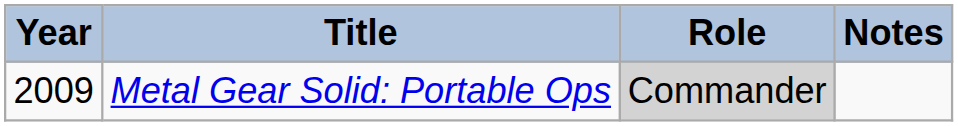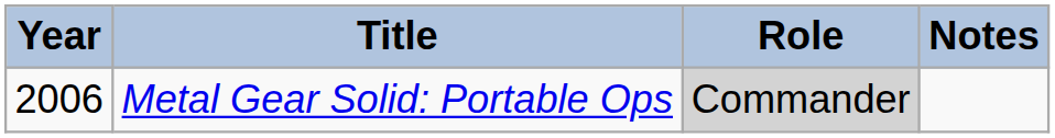Metal Gear Solid: Portable Ops | Year: 2009 -> 2006
